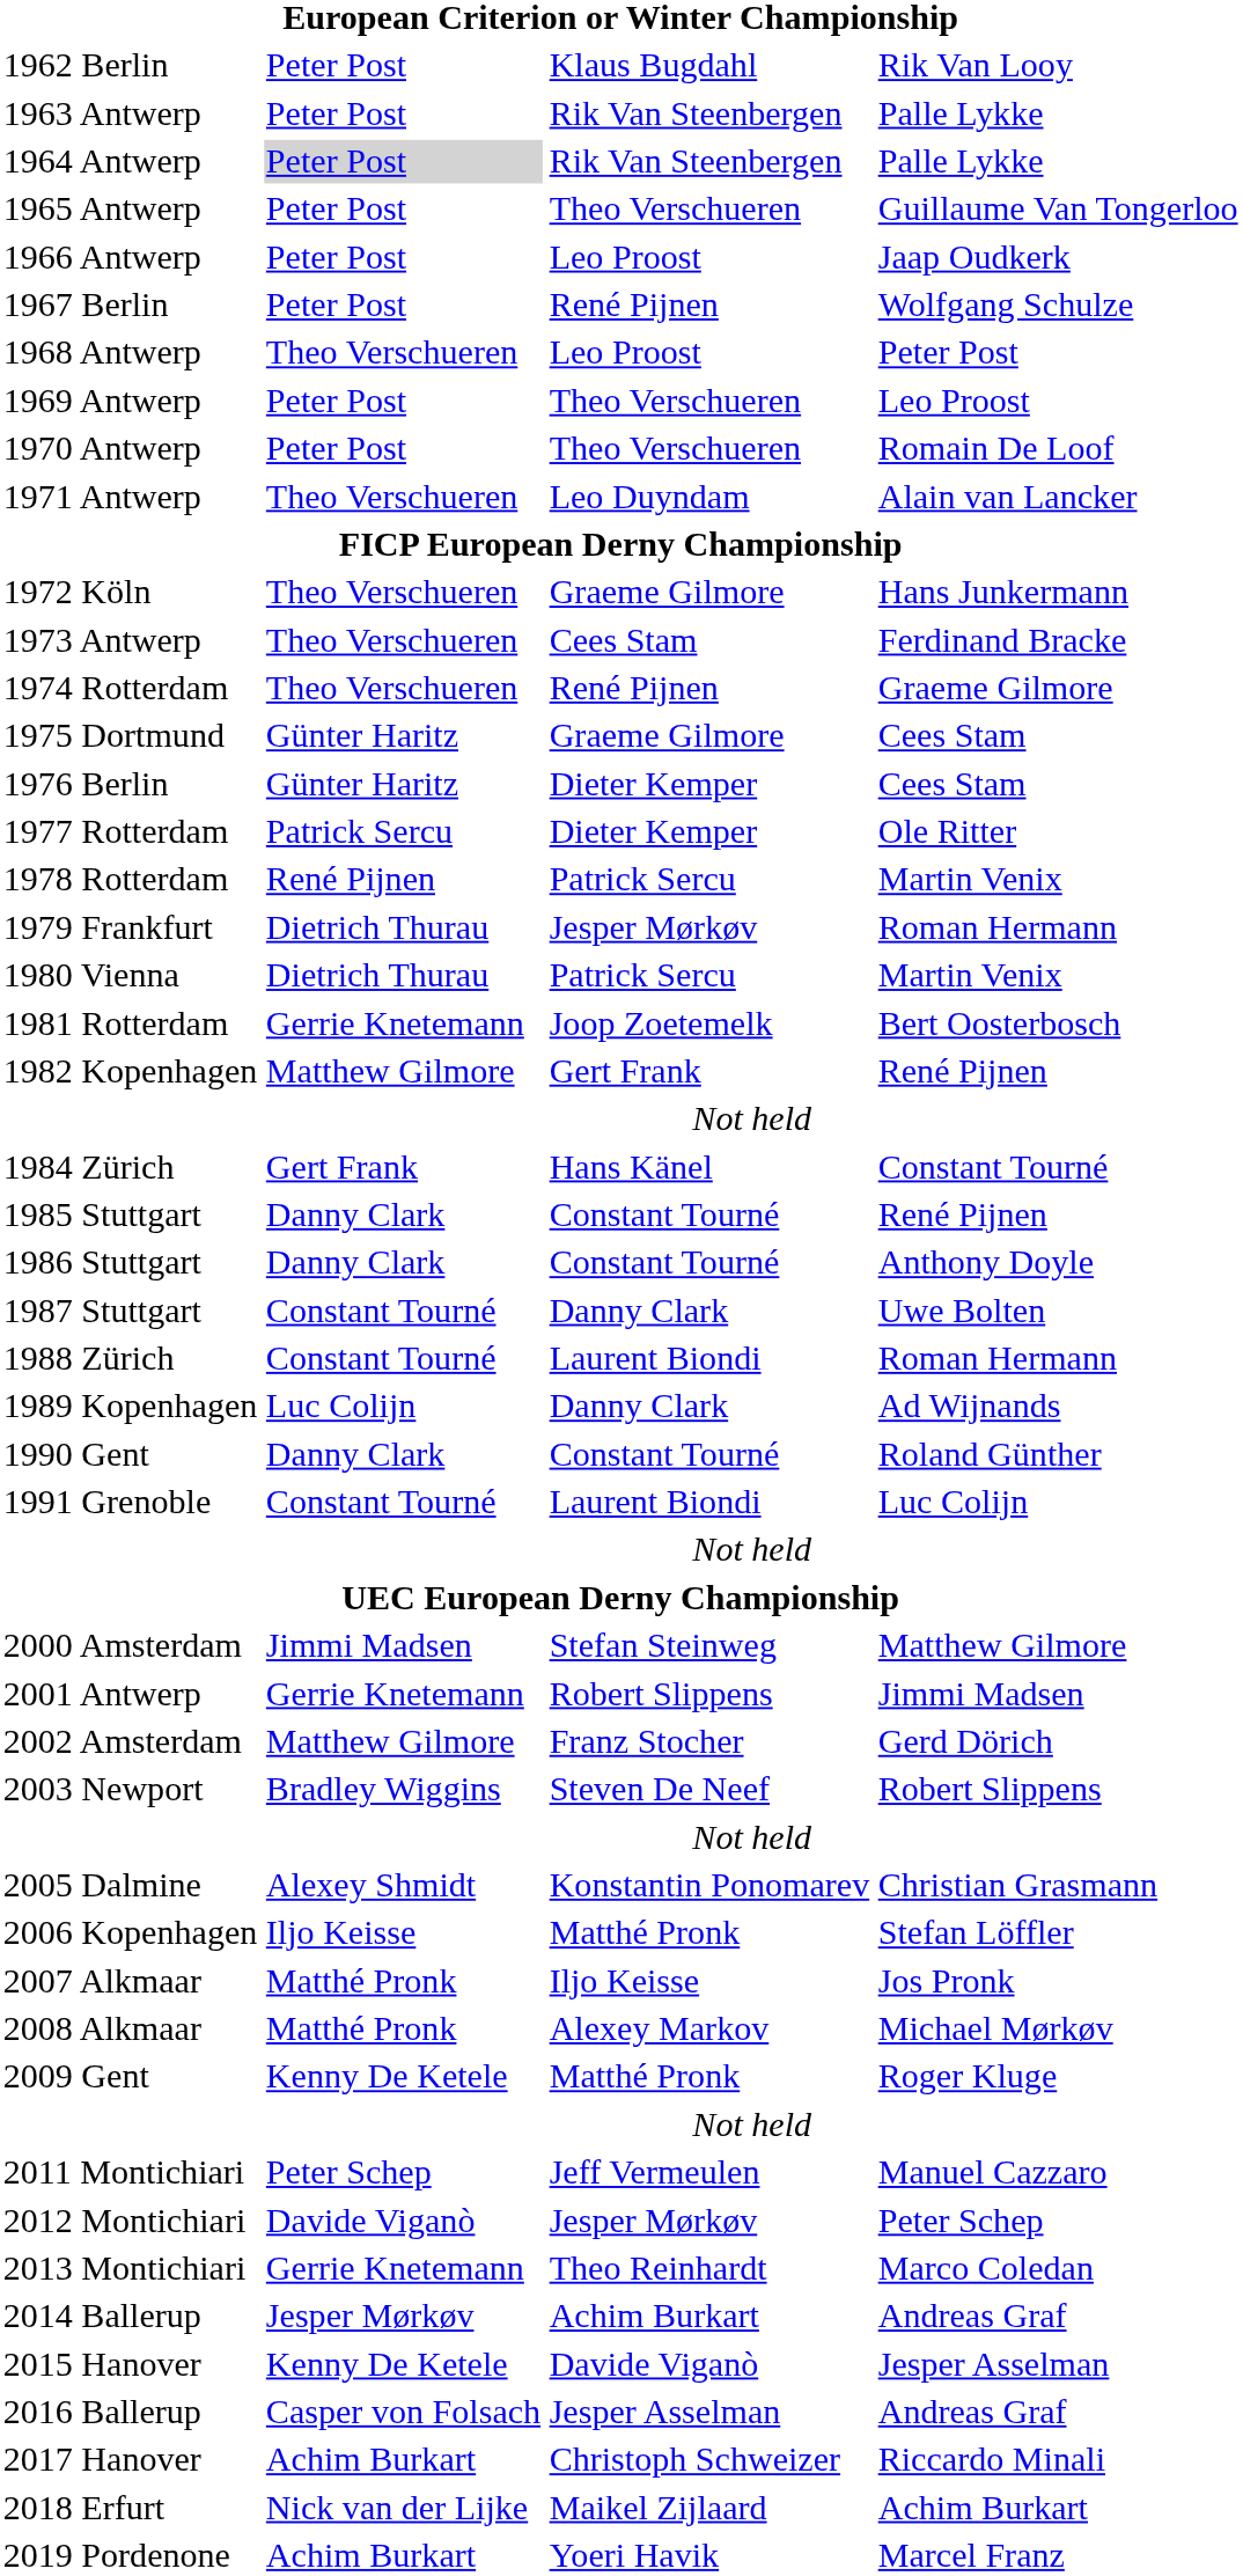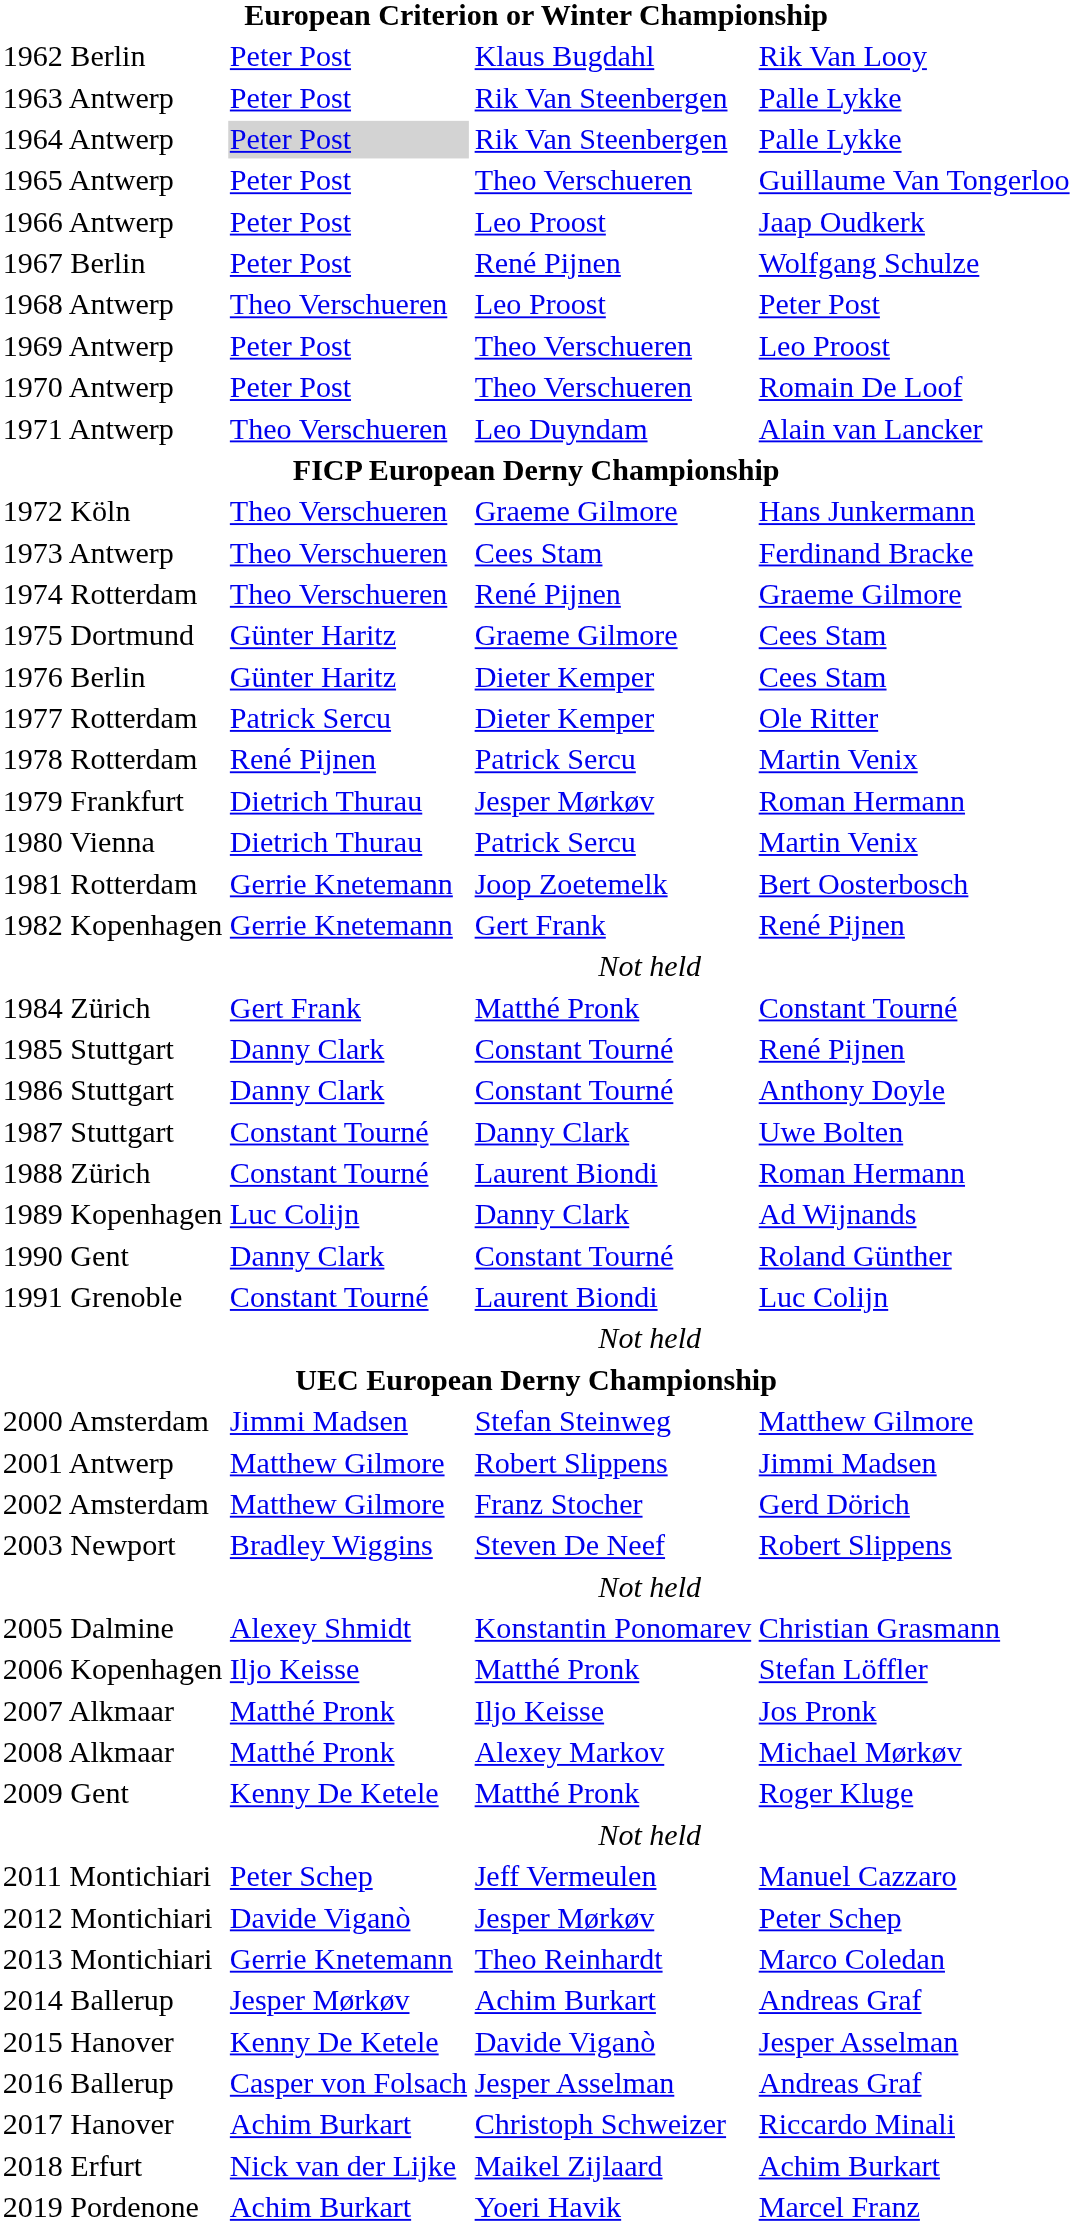1982 Kopenhagen | column 2: Matthew Gilmore -> Gerrie Knetemann
1984 Zürich | column 3: Hans Känel -> Matthé Pronk
2001 Antwerp | column 2: Gerrie Knetemann -> Matthew Gilmore
